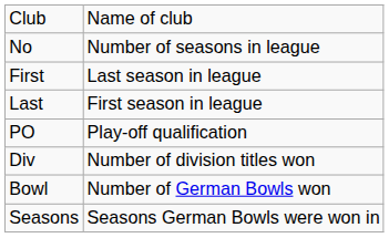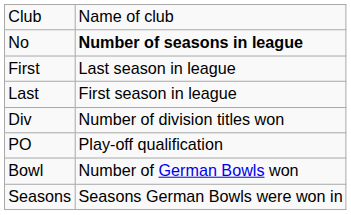No | column 2: normal -> bold
rows swapped: PO <-> Div
